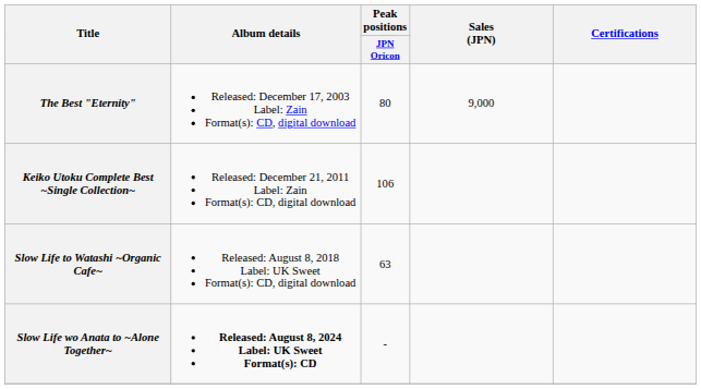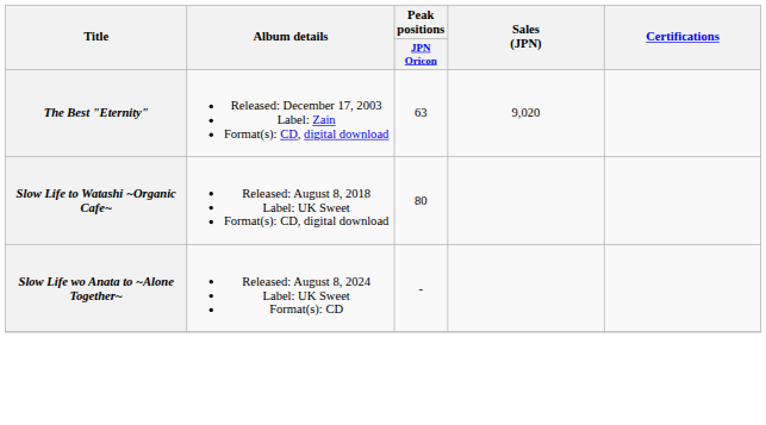The Best "Eternity" | Peak positions / JPN Oricon: 80 -> 63
The Best "Eternity" | Sales (JPN): 9,000 -> 9,020
- row: Keiko Utoku Complete Best ~Single Collection~ | Released: December 21, 2011 Label: Zain Format(s): CD, digital download | 106
Slow Life to Watashi ~Organic Cafe~ | Peak positions / JPN Oricon: 63 -> 80
Slow Life wo Anata to ~Alone Together~ | Album details: bold -> normal
